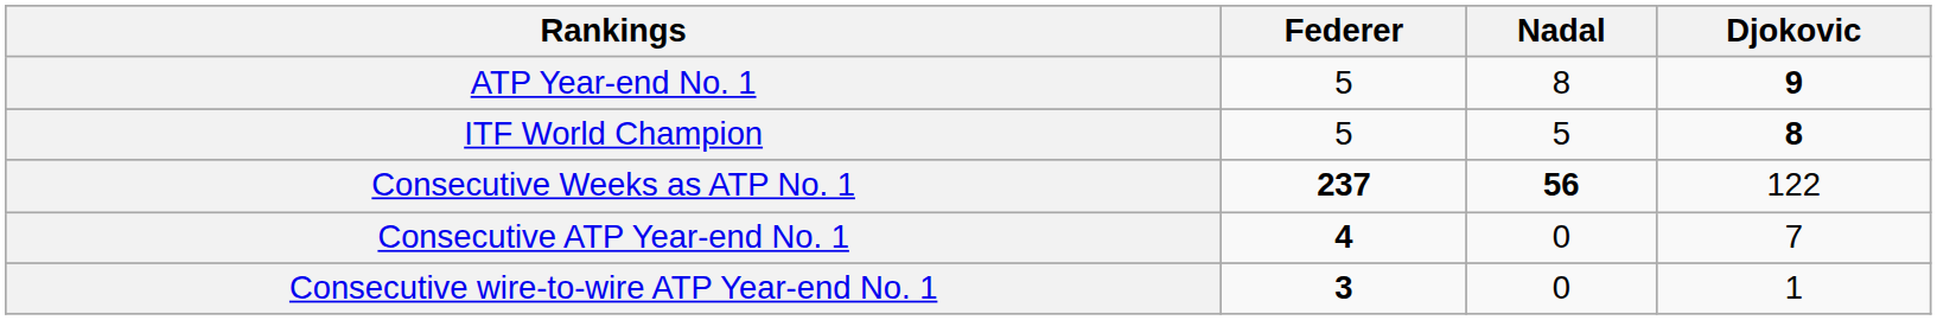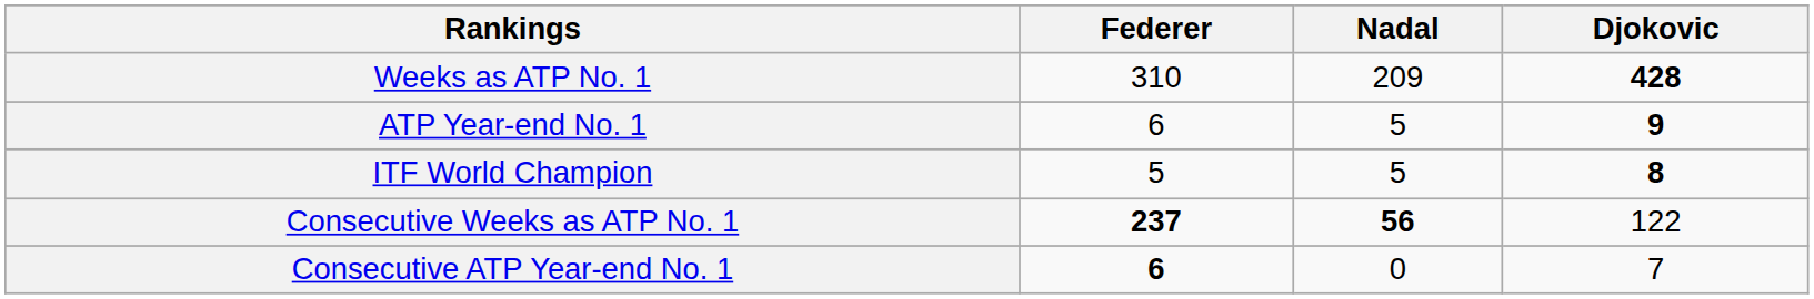+ row: Weeks as ATP No. 1 | 310 | 209 | 428
ATP Year-end No. 1 | Federer: 5 -> 6
ATP Year-end No. 1 | Nadal: 8 -> 5
Consecutive ATP Year-end No. 1 | Federer: 4 -> 6
- row: Consecutive wire-to-wire ATP Year-end No. 1 | 3 | 0 | 1
